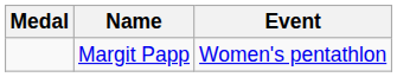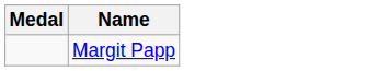- column: Event | Women's pentathlon
